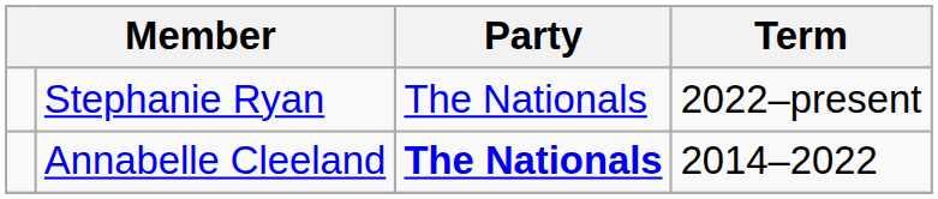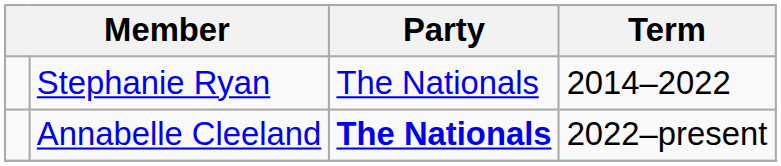Stephanie Ryan | Term: 2022–present -> 2014–2022
Annabelle Cleeland | Term: 2014–2022 -> 2022–present
